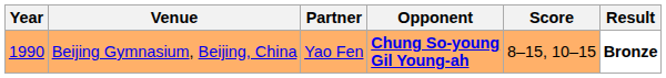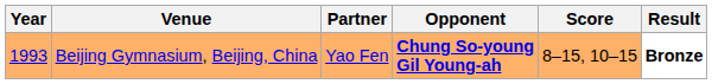Beijing Gymnasium, Beijing, China | Year: 1990 -> 1993
